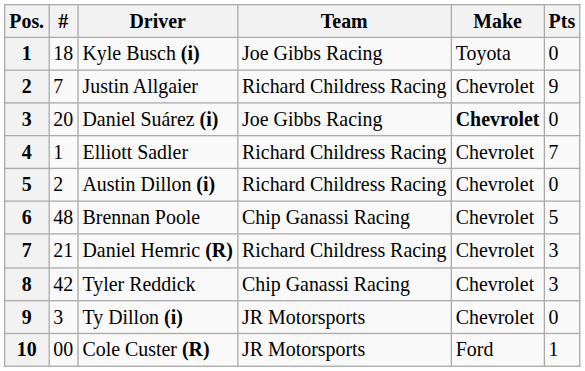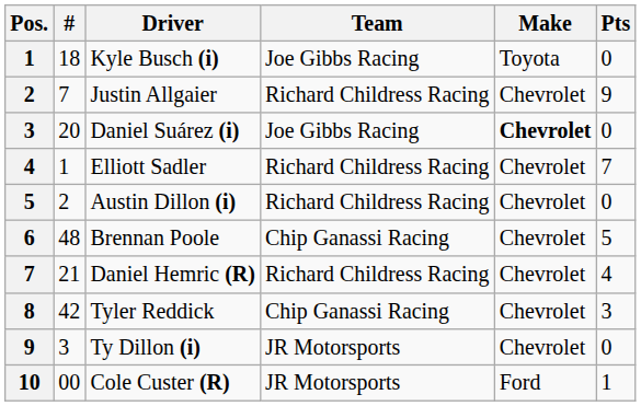Daniel Hemric (R) | Pts: 3 -> 4
